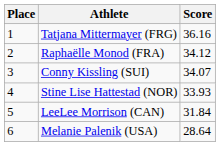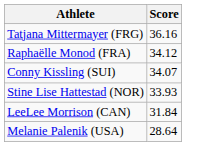- column: Place | 1 | 2 | 3 | 4 | 5 | 6
